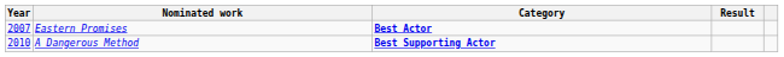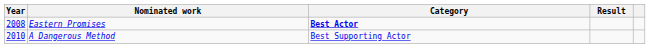Eastern Promises | Year: 2007 -> 2008
A Dangerous Method | Category: bold -> normal
